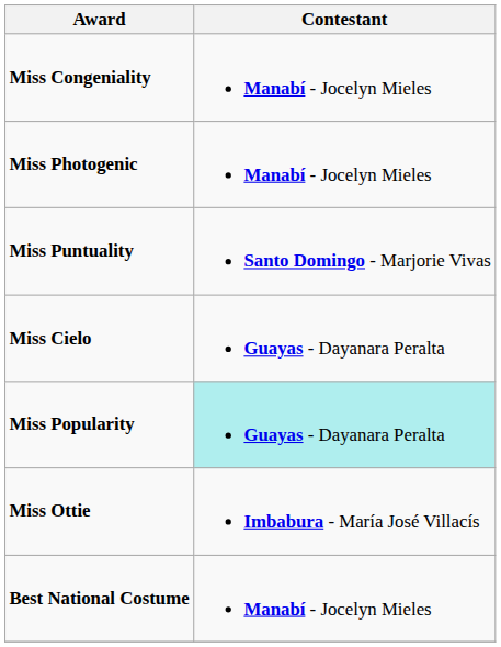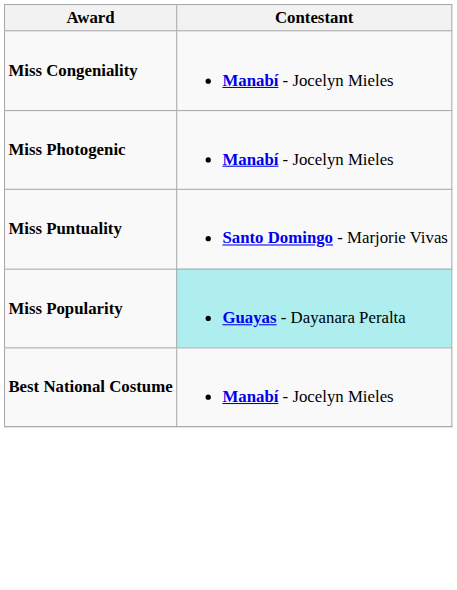- row: Miss Cielo | Guayas - Dayanara Peralta
- row: Miss Ottie | Imbabura - María José Villacís
